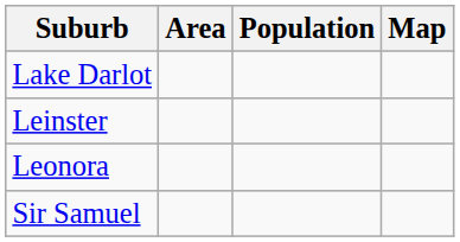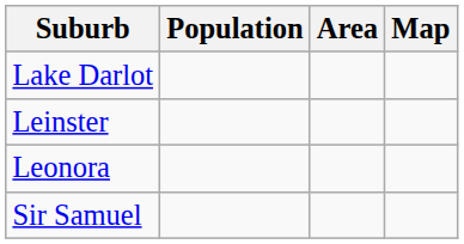columns swapped: Population <-> Area
